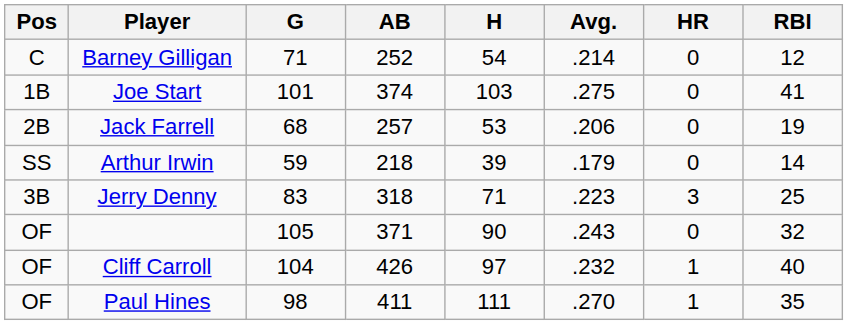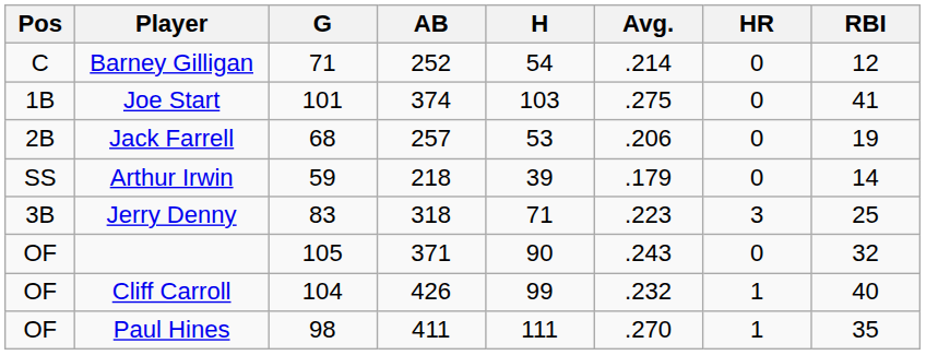Cliff Carroll | H: 97 -> 99
